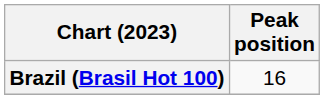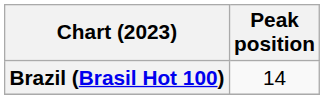Brazil (Brasil Hot 100) | Peak position: 16 -> 14
